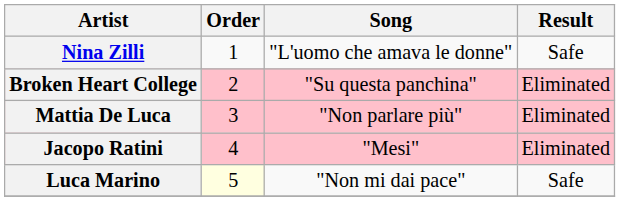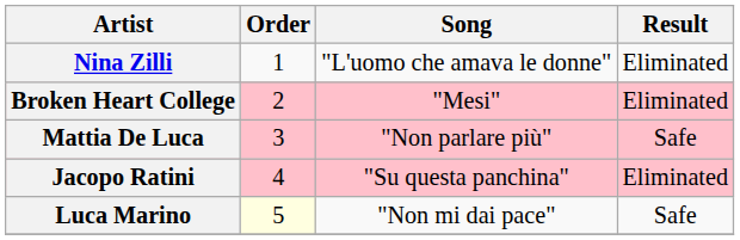Nina Zilli | Result: Safe -> Eliminated
Broken Heart College | Song: "Su questa panchina" -> "Mesi"
Mattia De Luca | Result: Eliminated -> Safe
Jacopo Ratini | Song: "Mesi" -> "Su questa panchina"
